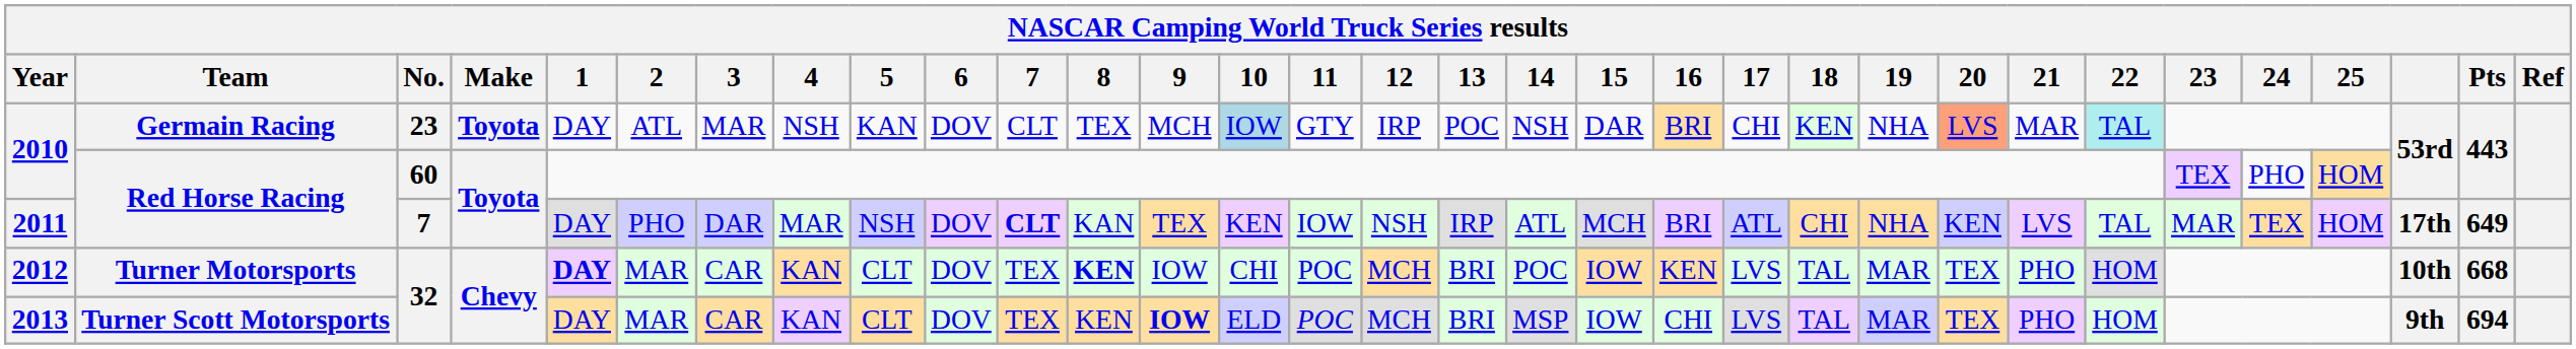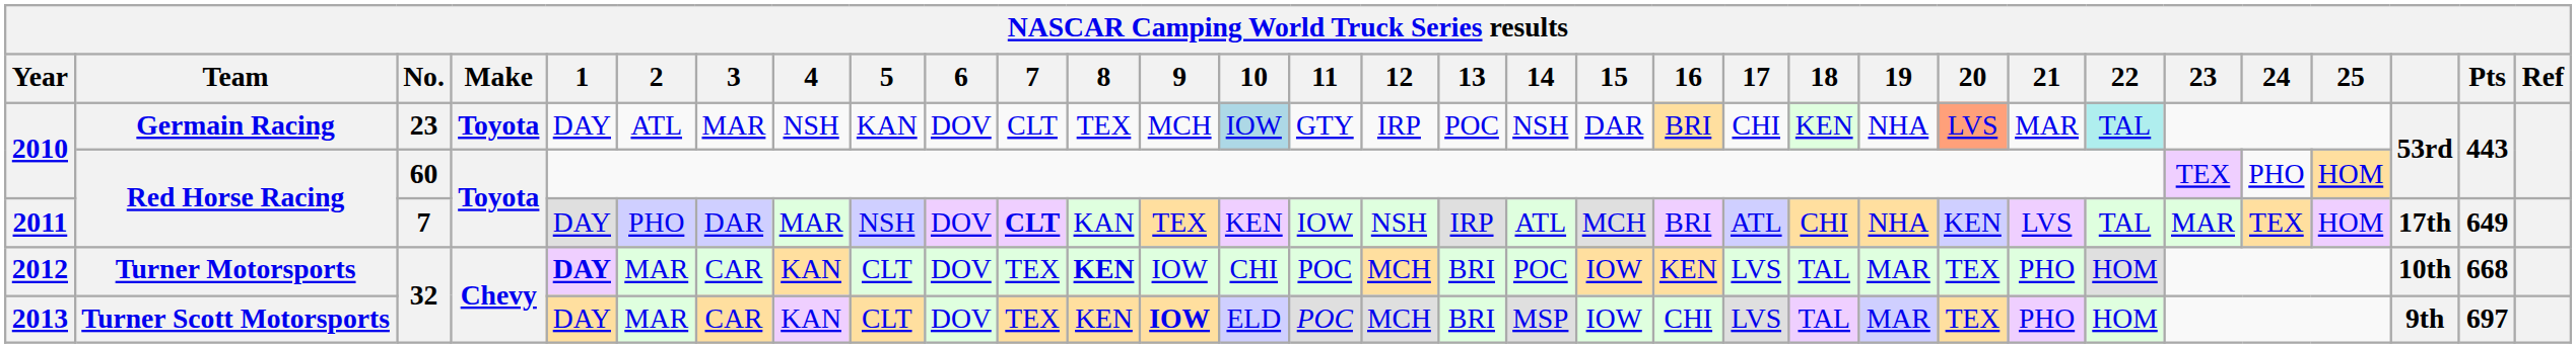2013 | Pts: 694 -> 697
